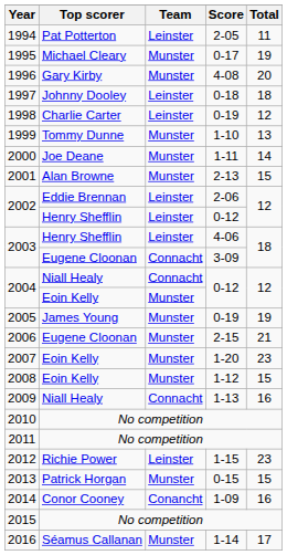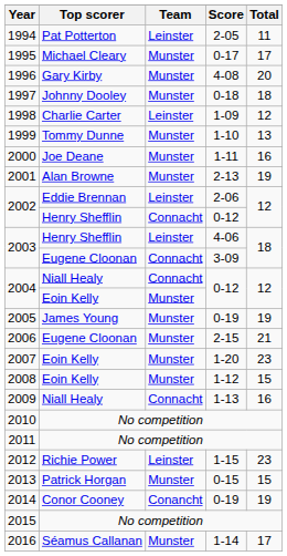1995 | Total: 19 -> 17
1997 | Team: Leinster -> Munster
1998 | Score: 0-19 -> 1-09
2000 | Total: 14 -> 16
2001 | Total: 15 -> 19
2002 / Henry Shefflin | Team: Leinster -> Connacht
2014 | Score: 1-09 -> 0-19
2014 | Total: 16 -> 19
